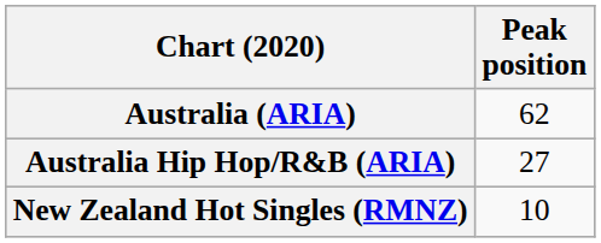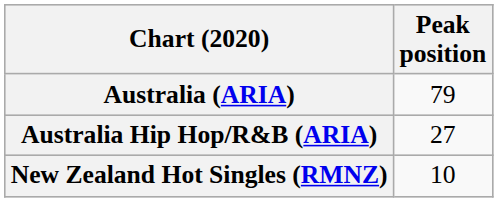Australia (ARIA) | Peak position: 62 -> 79
